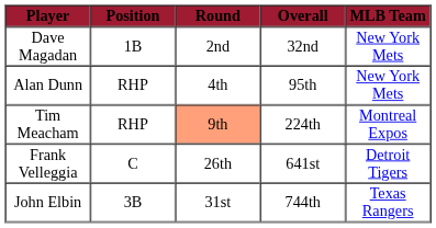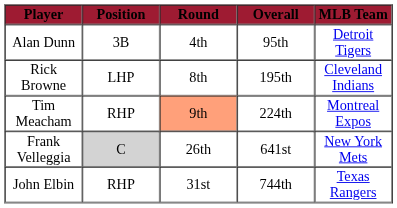- row: Dave Magadan | 1B | 2nd | 32nd | New York Mets
Alan Dunn | Position: RHP -> 3B
Alan Dunn | MLB Team: New York Mets -> Detroit Tigers
+ row: Rick Browne | LHP | 8th | 195th | Cleveland Indians
Frank Velleggia | Position: no background -> lightgrey background
Frank Velleggia | MLB Team: Detroit Tigers -> New York Mets
John Elbin | Position: 3B -> RHP
